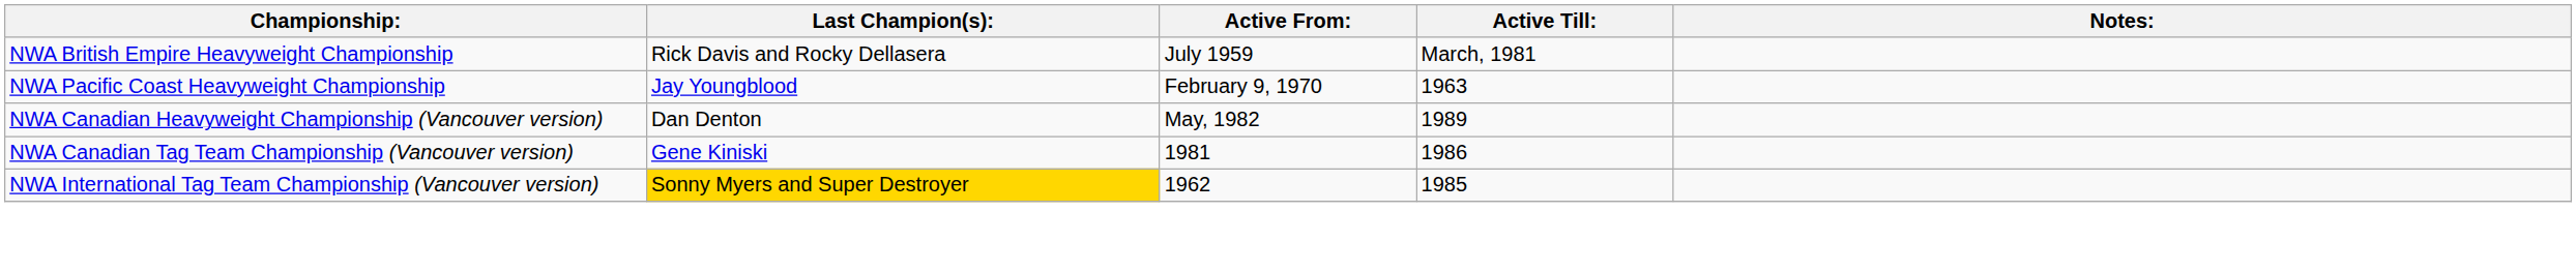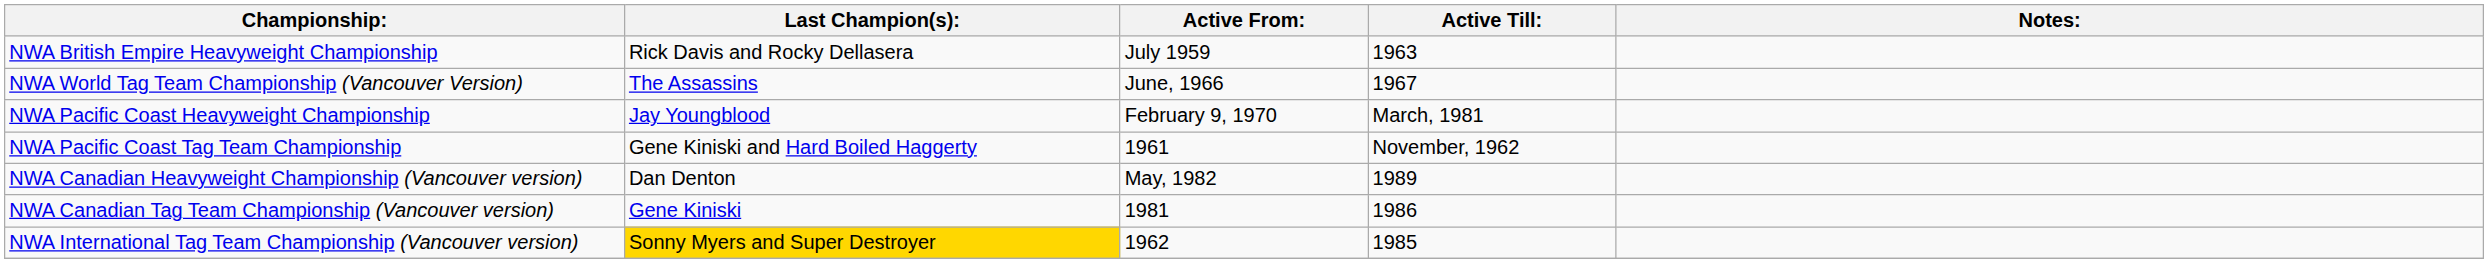NWA British Empire Heavyweight Championship | Active Till:: March, 1981 -> 1963
+ row: NWA World Tag Team Championship (Vancouver Version) | The Assassins | June, 1966 | 1967
NWA Pacific Coast Heavyweight Championship | Active Till:: 1963 -> March, 1981
+ row: NWA Pacific Coast Tag Team Championship | Gene Kiniski and Hard Boiled Haggerty | 1961 | November, 1962
